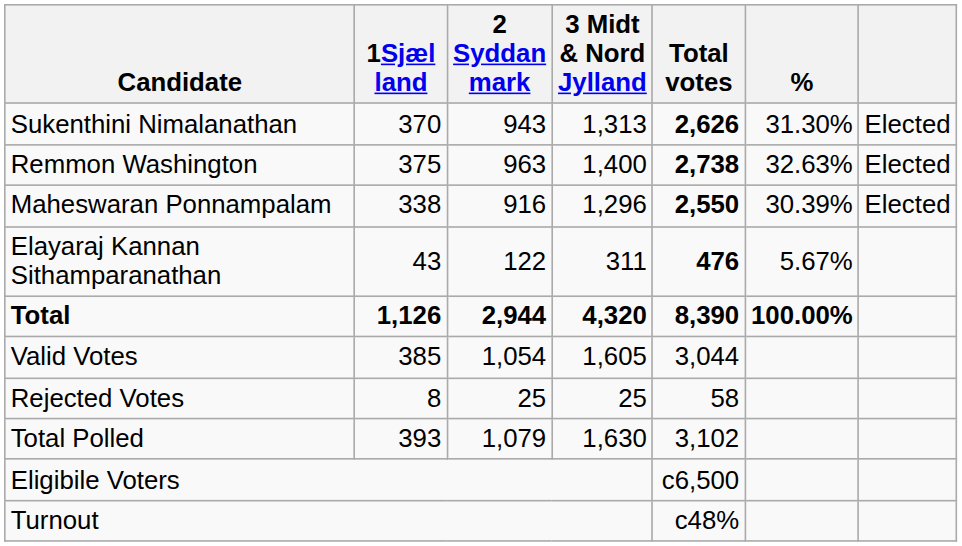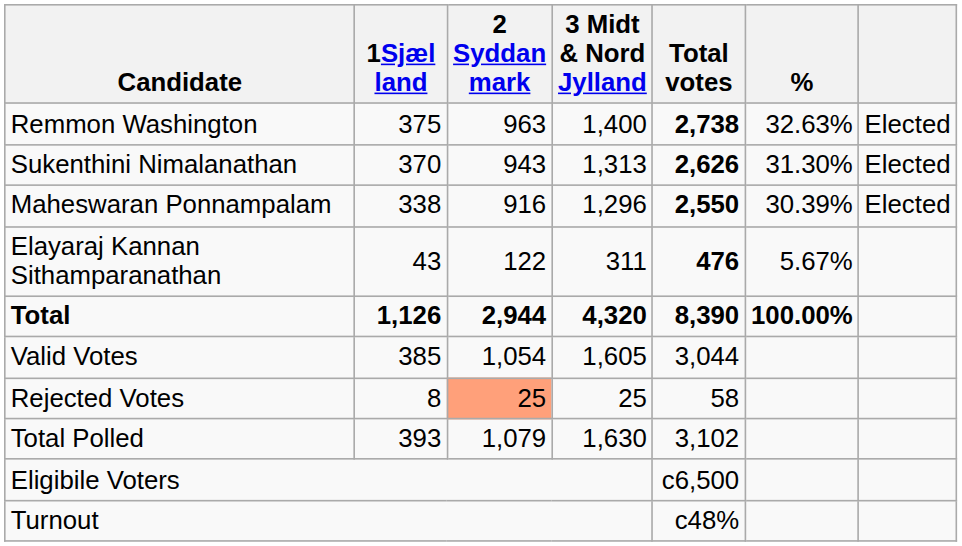rows swapped: Remmon Washington <-> Sukenthini Nimalanathan
Rejected Votes | 2 Syddan mark: no background -> lightsalmon background
